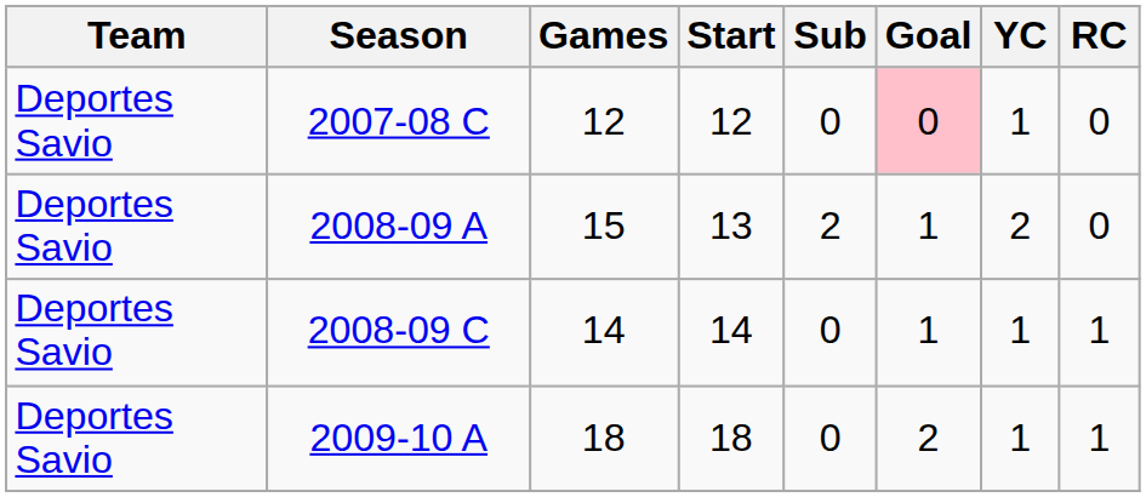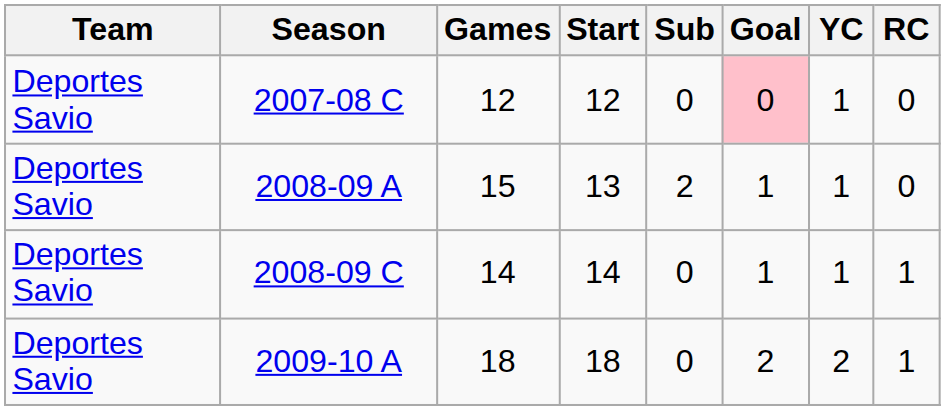2008-09 A | YC: 2 -> 1
2009-10 A | YC: 1 -> 2
